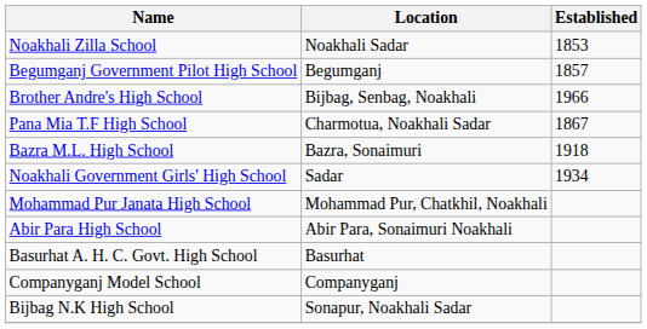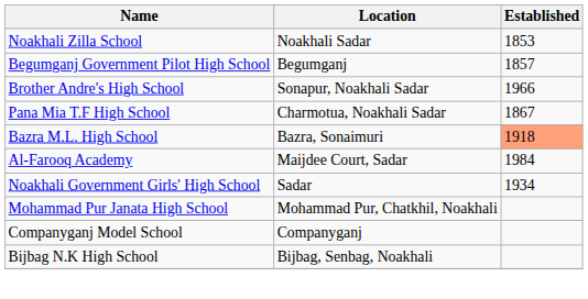Brother Andre's High School | Location: Bijbag, Senbag, Noakhali -> Sonapur, Noakhali Sadar
Bazra M.L. High School | Established: no background -> lightsalmon background
+ row: Al-Farooq Academy | Maijdee Court, Sadar | 1984
- row: Abir Para High School | Abir Para, Sonaimuri Noakhali
- row: Basurhat A. H. C. Govt. High School | Basurhat
Bijbag N.K High School | Location: Sonapur, Noakhali Sadar -> Bijbag, Senbag, Noakhali
